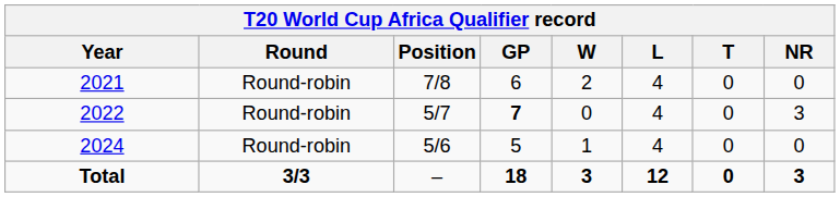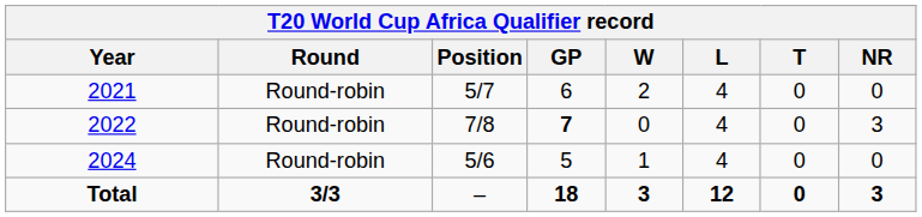2021 | Position: 7/8 -> 5/7
2022 | Position: 5/7 -> 7/8
